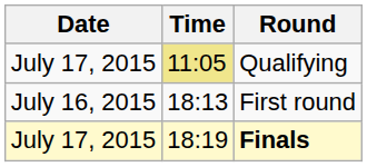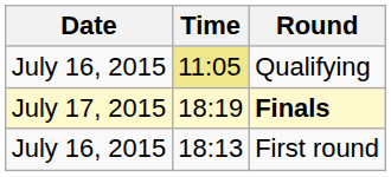Qualifying | Date: July 17, 2015 -> July 16, 2015
rows swapped: First round <-> Finals
